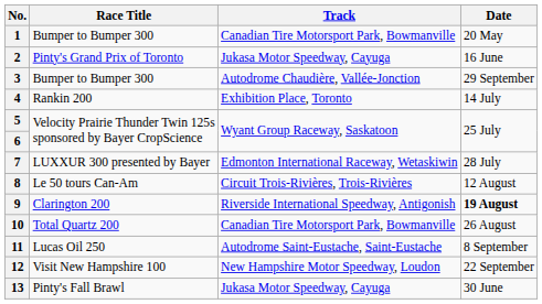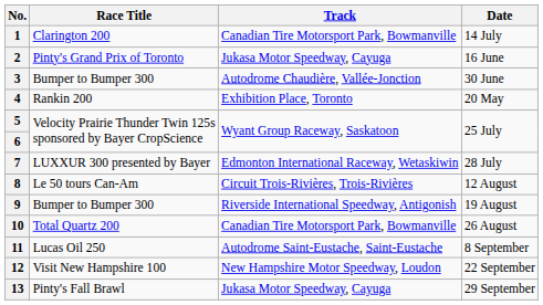1 | Race Title: Bumper to Bumper 300 -> Clarington 200
1 | Date: 20 May -> 14 July
3 | Date: 29 September -> 30 June
4 | Date: 14 July -> 20 May
9 | Race Title: Clarington 200 -> Bumper to Bumper 300
9 | Date: bold -> normal
13 | Date: 30 June -> 29 September
